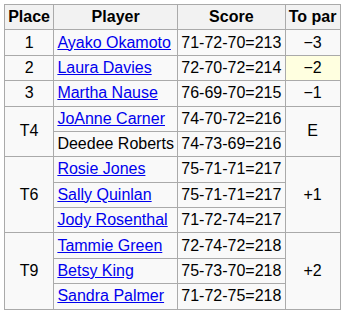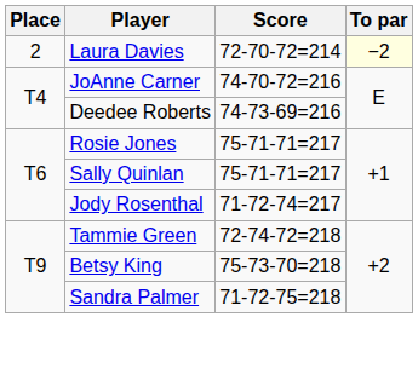- row: 1 | Ayako Okamoto | 71-72-70=213 | −3
- row: 3 | Martha Nause | 76-69-70=215 | −1
